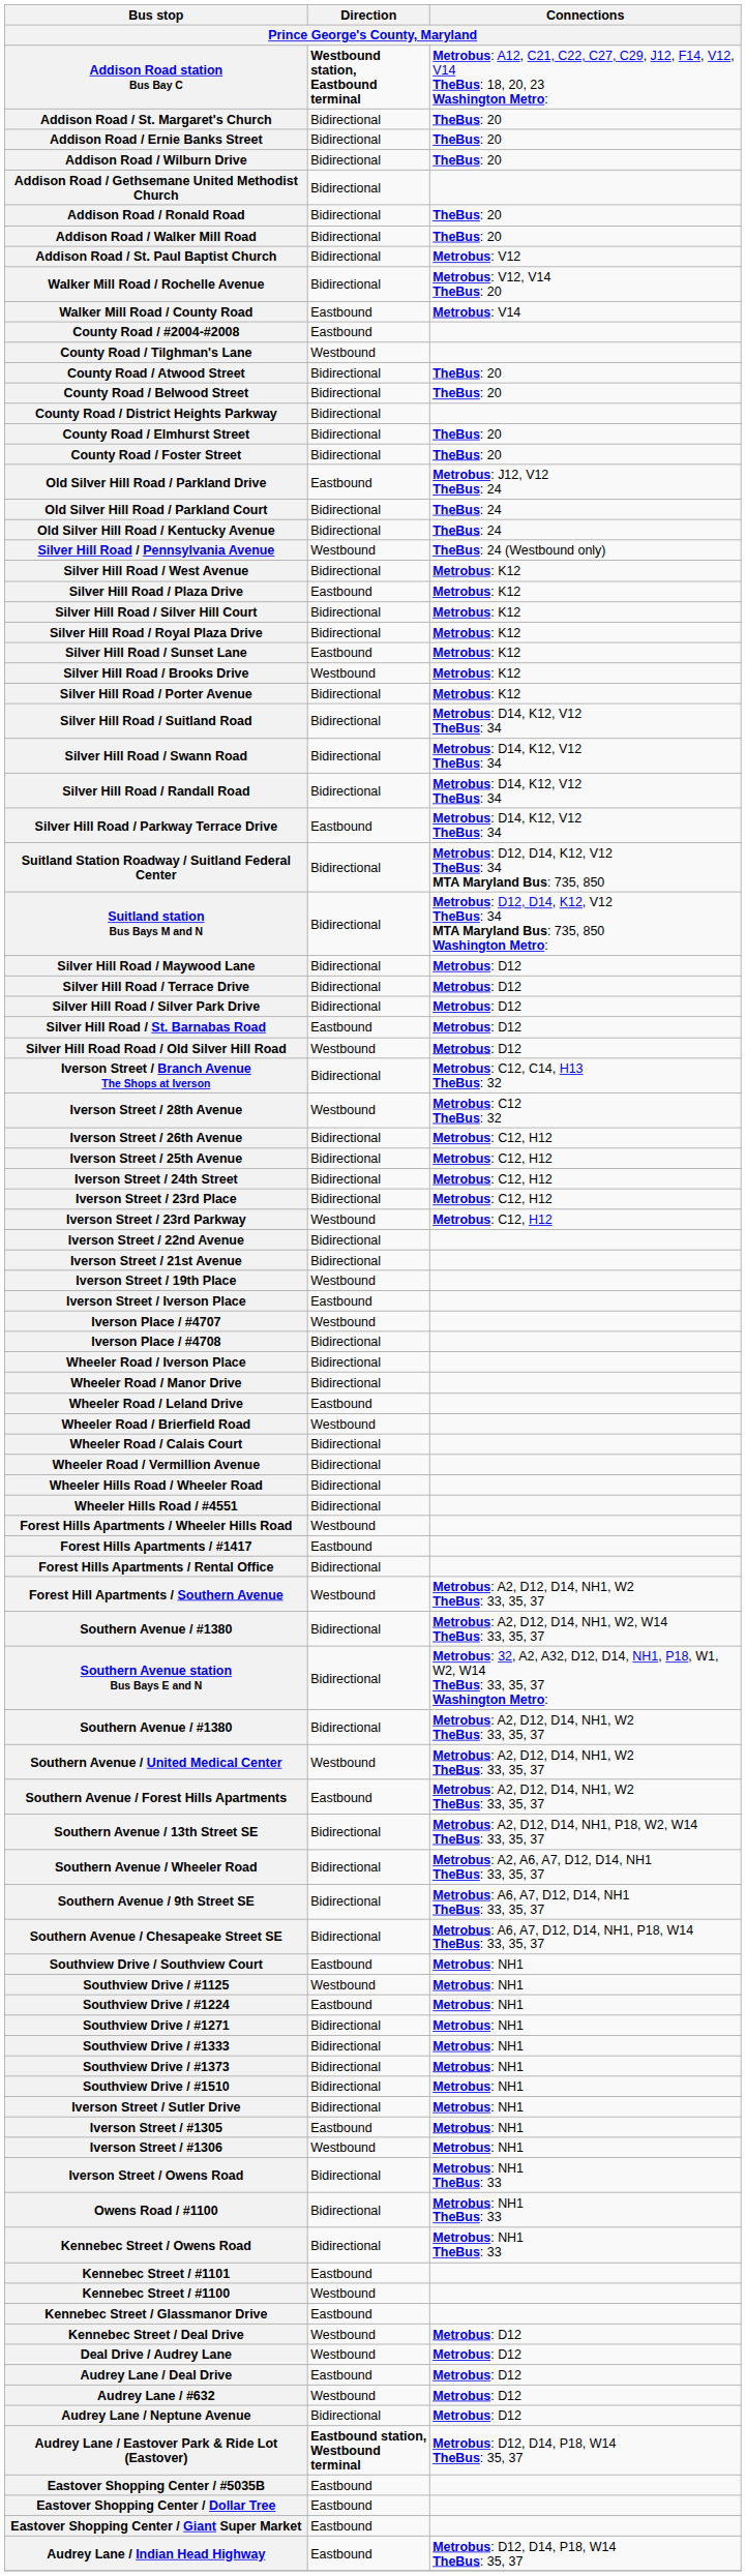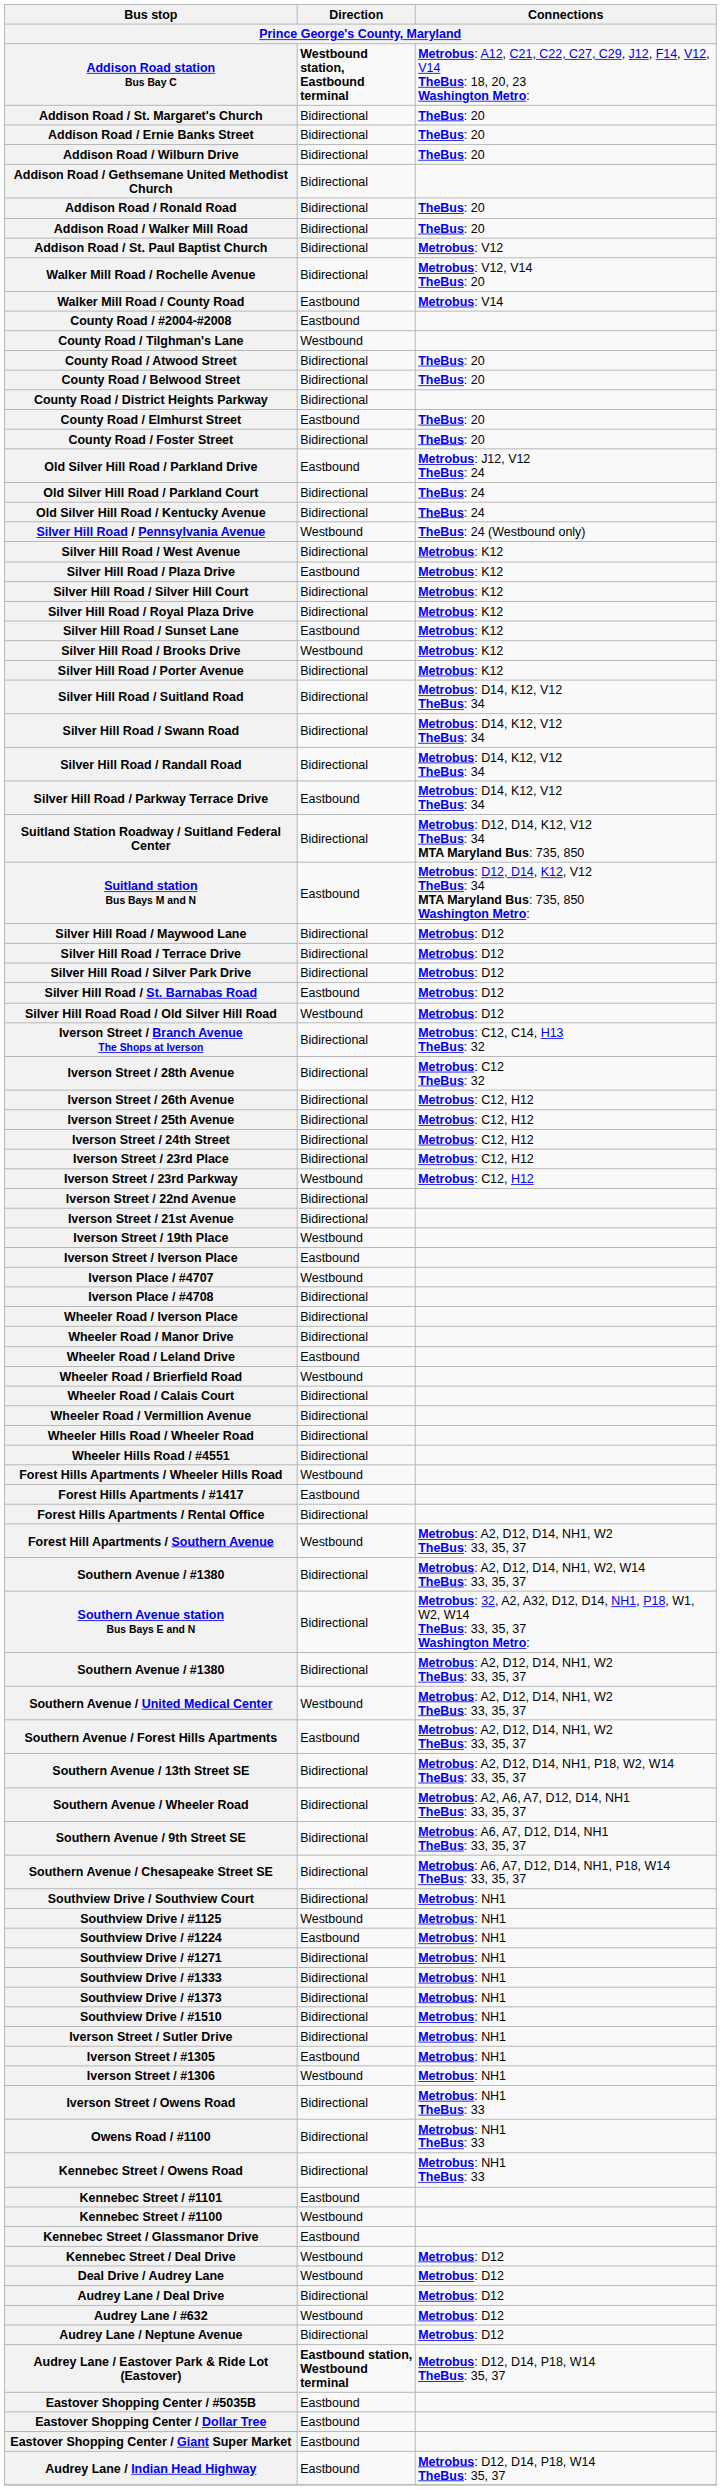County Road / Elmhurst Street | Direction: Bidirectional -> Eastbound
Suitland station Bus Bays M and N | Direction: Bidirectional -> Eastbound
Iverson Street / 28th Avenue | Direction: Westbound -> Bidirectional
Southview Drive / Southview Court | Direction: Eastbound -> Bidirectional
Audrey Lane / Deal Drive | Direction: Eastbound -> Bidirectional
